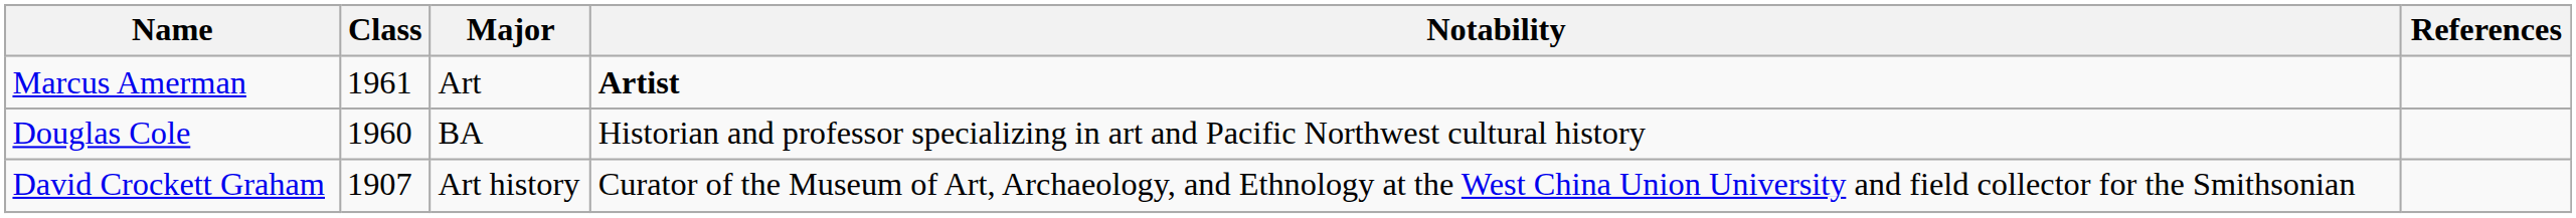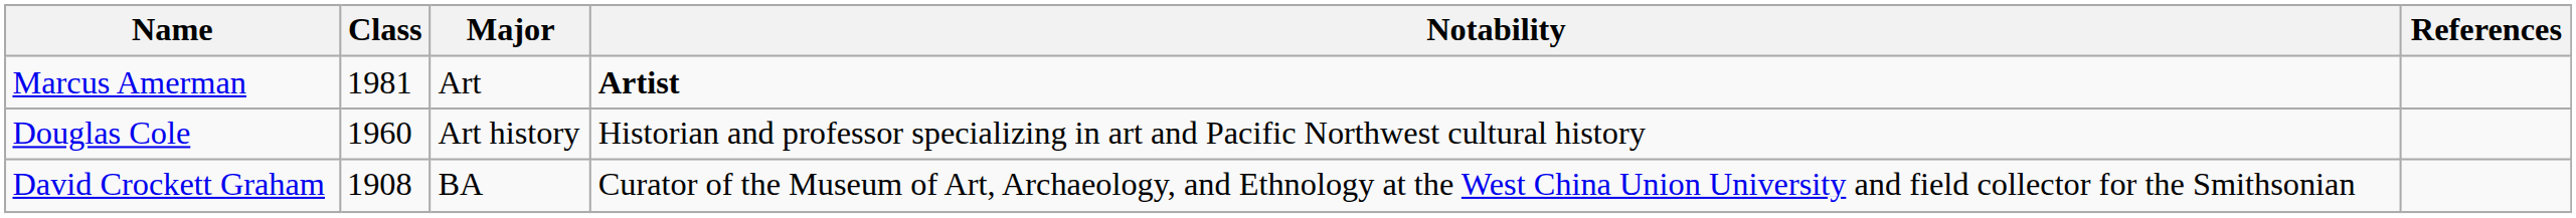Marcus Amerman | Class: 1961 -> 1981
Douglas Cole | Major: BA -> Art history
David Crockett Graham | Class: 1907 -> 1908
David Crockett Graham | Major: Art history -> BA
